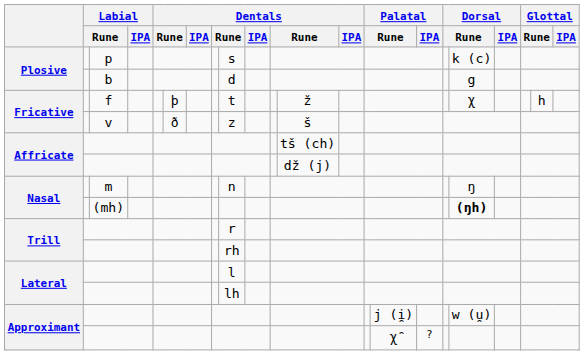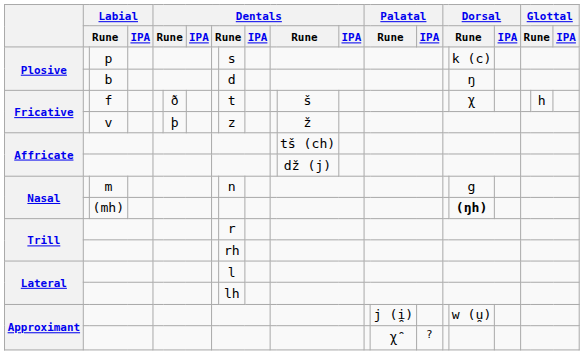Plosive / b | column 18: g -> ŋ
Fricative / f | column 6: þ -> ð
Fricative / f | column 12: ž -> š
Fricative / v | column 6: ð -> þ
Fricative / v | column 12: š -> ž
Nasal / m | column 18: ŋ -> g
